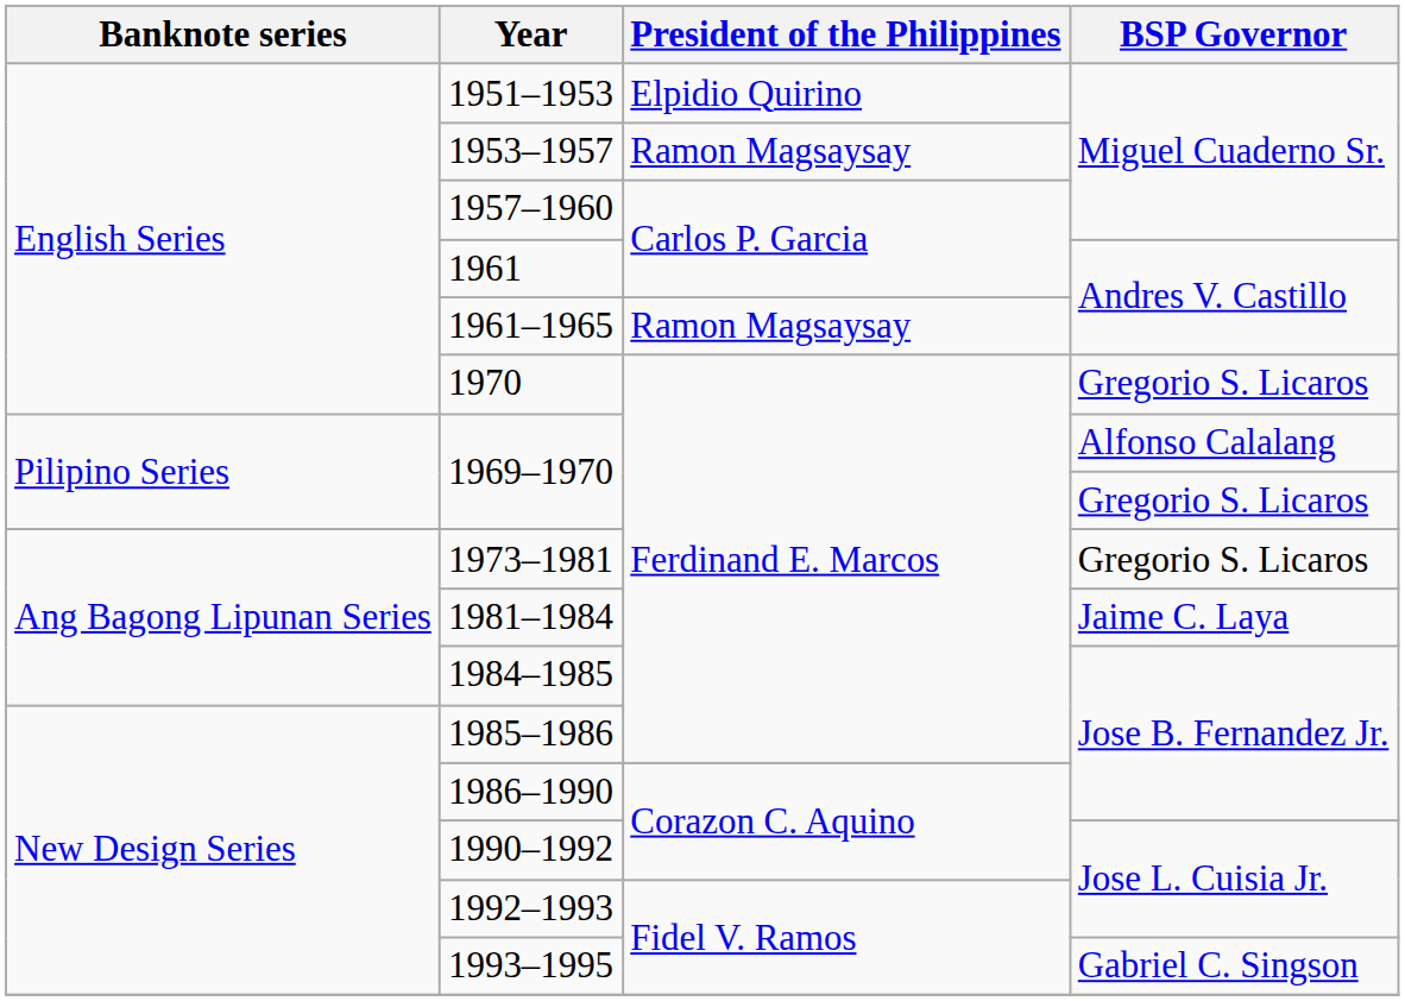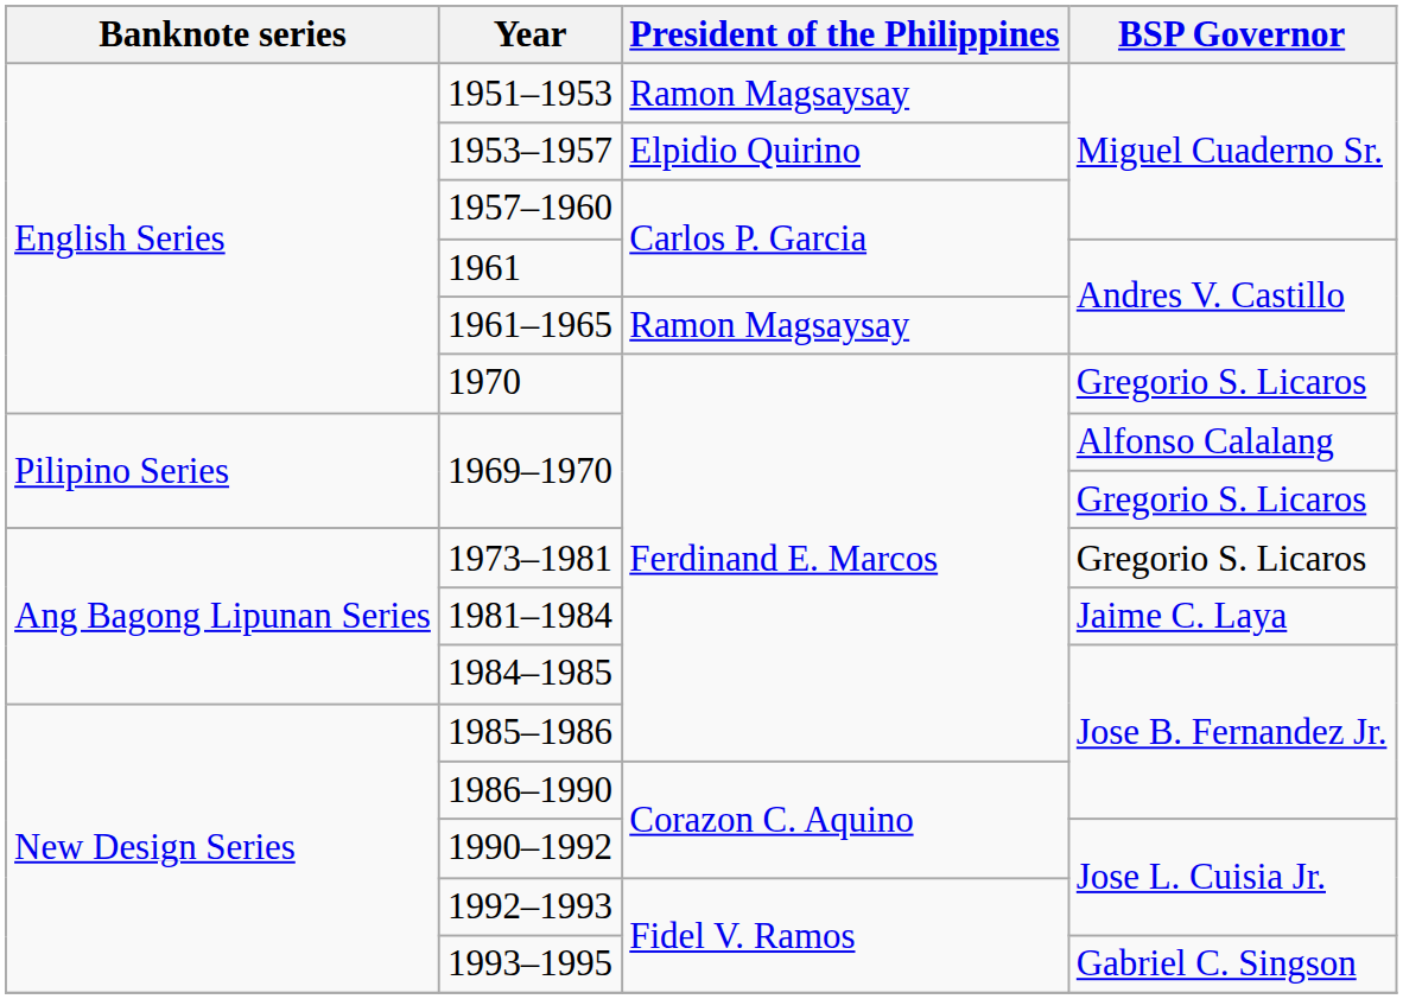1951–1953 | President of the Philippines: Elpidio Quirino -> Ramon Magsaysay
1953–1957 | President of the Philippines: Ramon Magsaysay -> Elpidio Quirino
